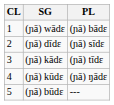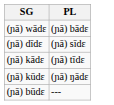- column: CL | 1 | 2 | 3 | 4 | 5
